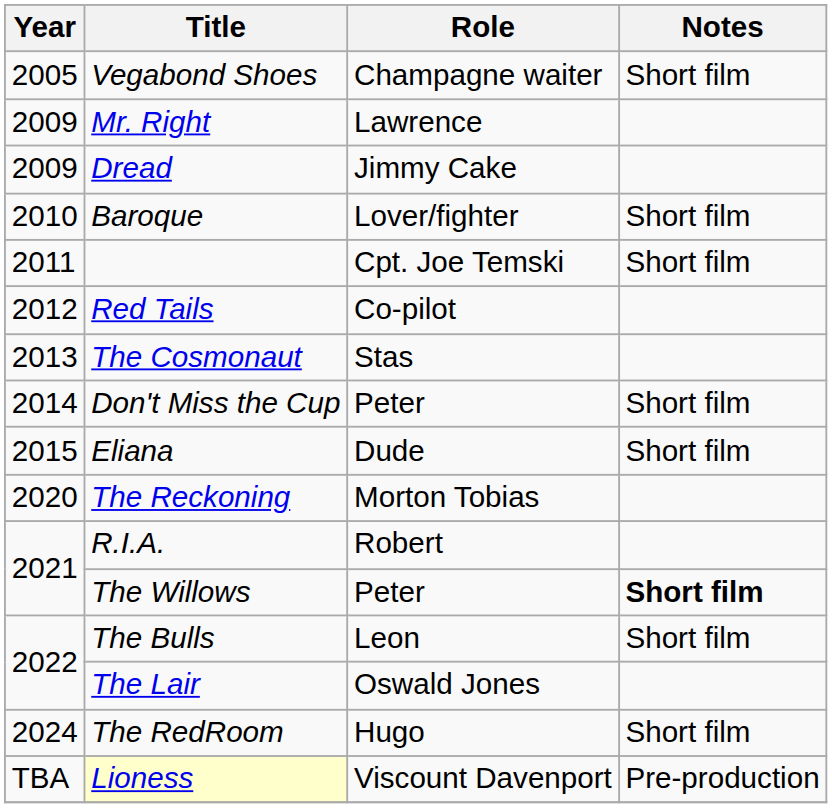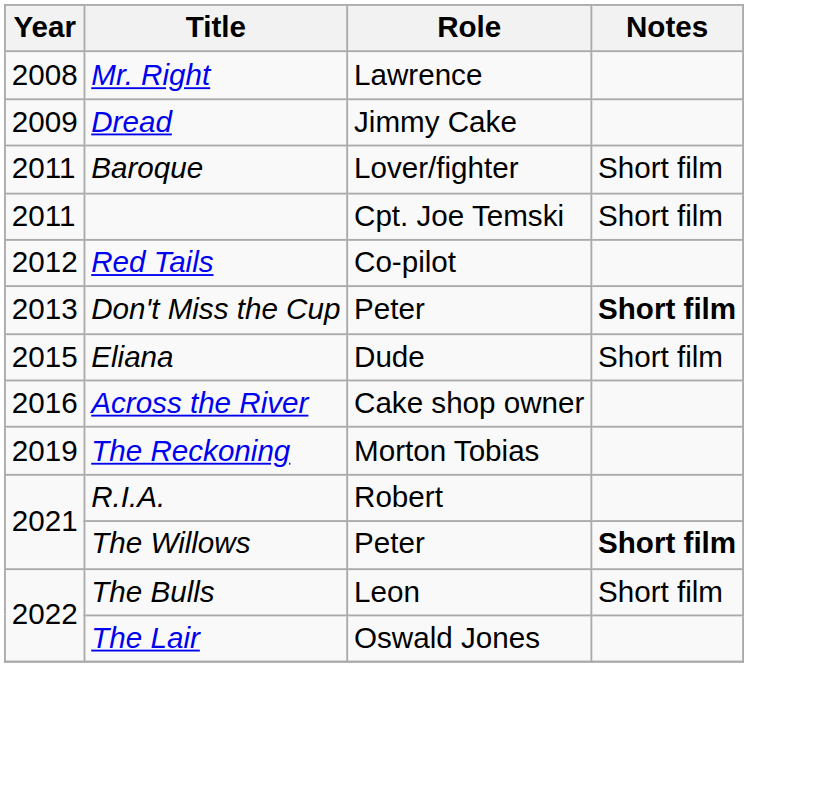- row: 2005 | Vegabond Shoes | Champagne waiter | Short film
Mr. Right | Year: 2009 -> 2008
Baroque | Year: 2010 -> 2011
- row: 2013 | The Cosmonaut | Stas
Don't Miss the Cup | Year: 2014 -> 2013
Don't Miss the Cup | Notes: normal -> bold
+ row: 2016 | Across the River | Cake shop owner
The Reckoning | Year: 2020 -> 2019
- row: 2024 | The RedRoom | Hugo | Short film
- row: TBA | Lioness | Viscount Davenport | Pre-production
